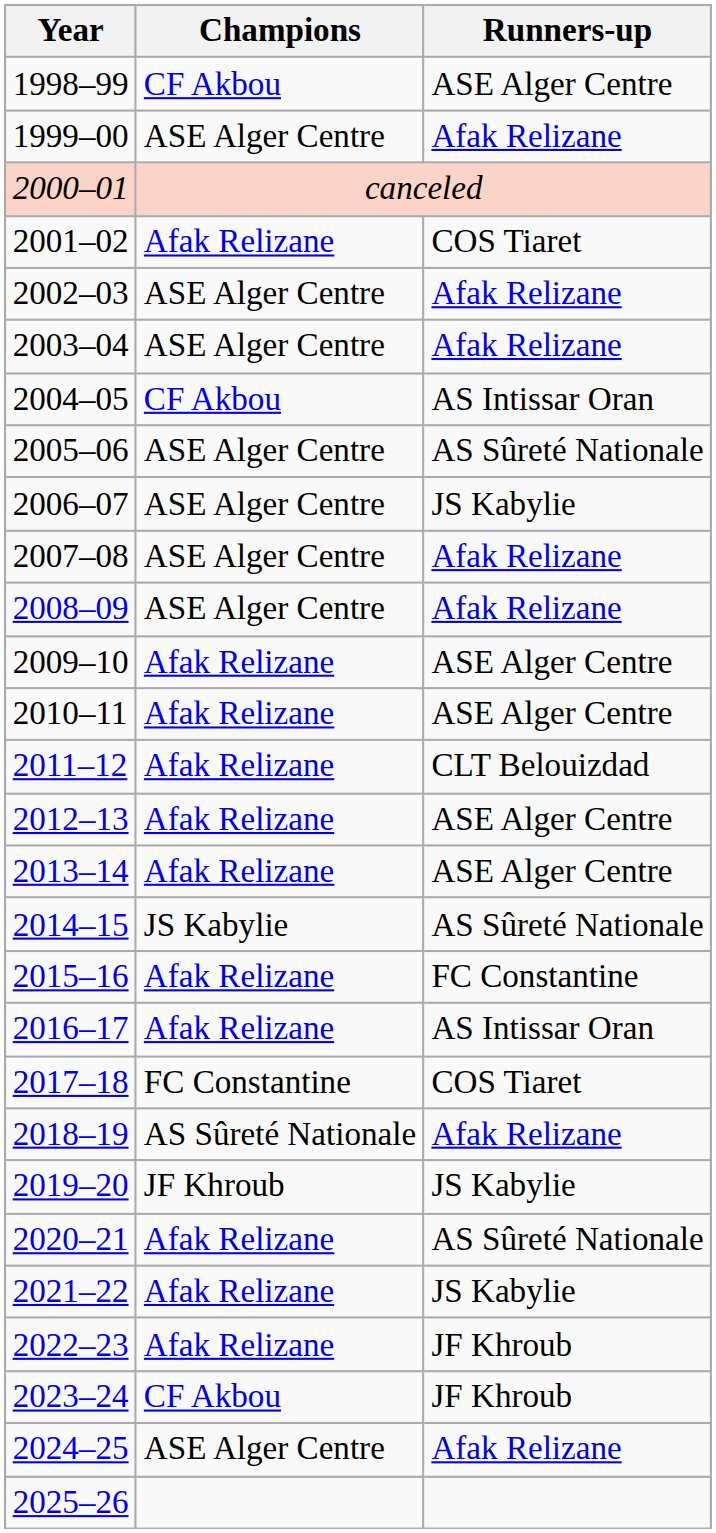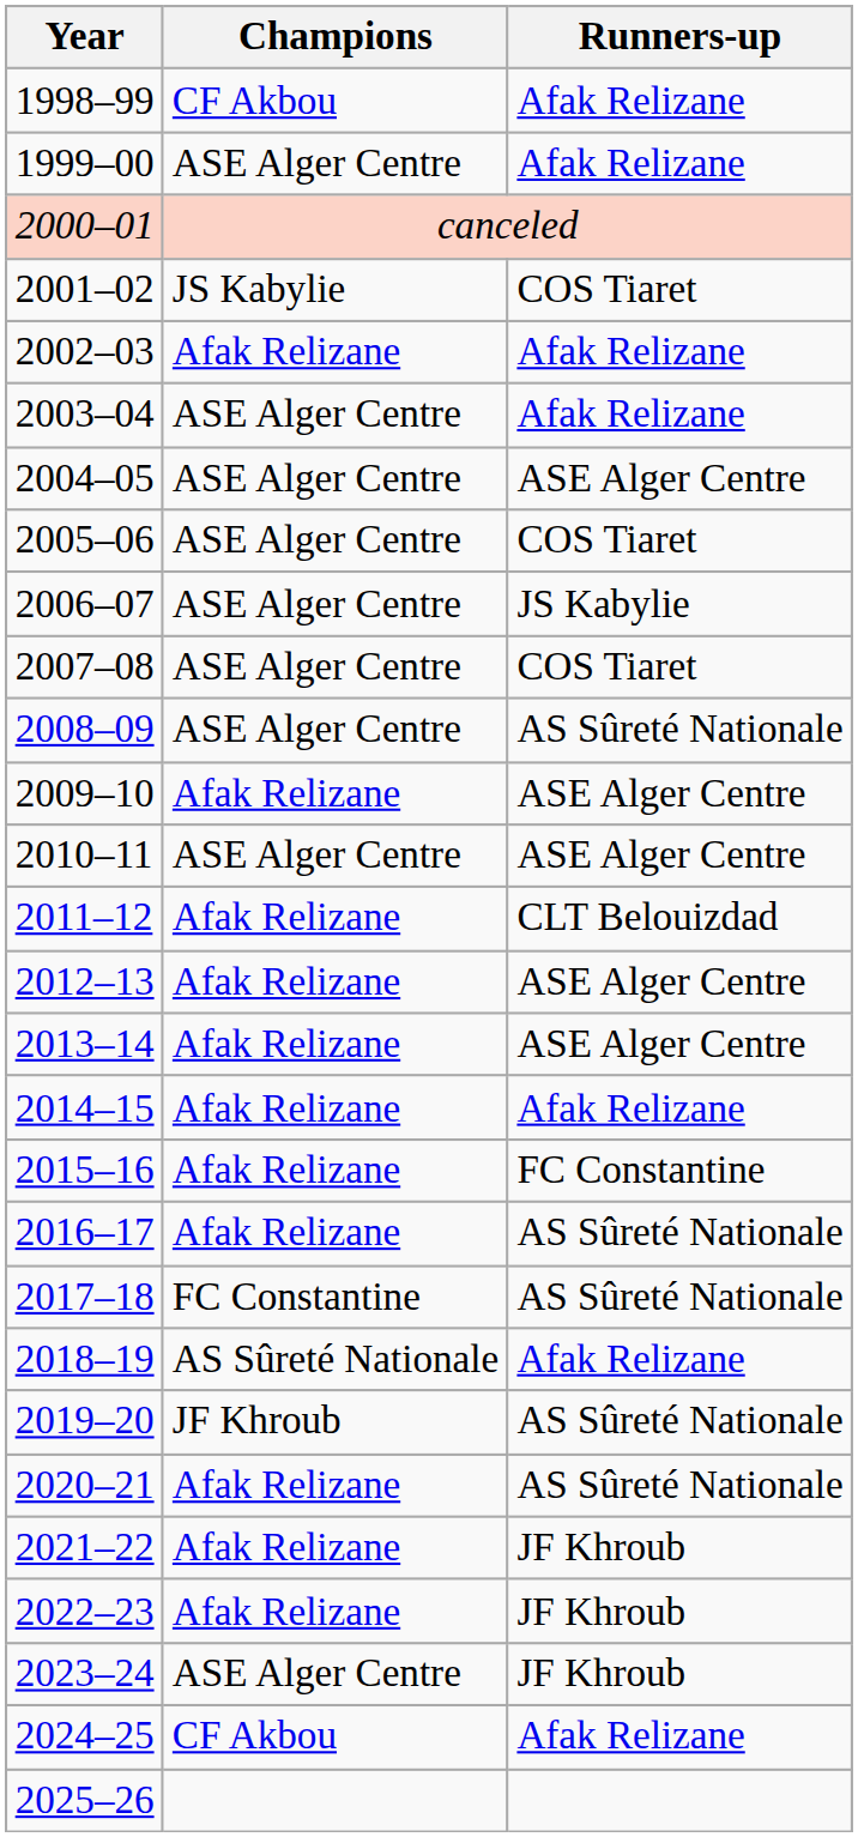1998–99 | Runners-up: ASE Alger Centre -> Afak Relizane
2001–02 | Champions: Afak Relizane -> JS Kabylie
2002–03 | Champions: ASE Alger Centre -> Afak Relizane
2004–05 | Champions: CF Akbou -> ASE Alger Centre
2004–05 | Runners-up: AS Intissar Oran -> ASE Alger Centre
2005–06 | Runners-up: AS Sûreté Nationale -> COS Tiaret
2007–08 | Runners-up: Afak Relizane -> COS Tiaret
2008–09 | Runners-up: Afak Relizane -> AS Sûreté Nationale
2010–11 | Champions: Afak Relizane -> ASE Alger Centre
2014–15 | Champions: JS Kabylie -> Afak Relizane
2014–15 | Runners-up: AS Sûreté Nationale -> Afak Relizane
2016–17 | Runners-up: AS Intissar Oran -> AS Sûreté Nationale
2017–18 | Runners-up: COS Tiaret -> AS Sûreté Nationale
2019–20 | Runners-up: JS Kabylie -> AS Sûreté Nationale
2021–22 | Runners-up: JS Kabylie -> JF Khroub
2023–24 | Champions: CF Akbou -> ASE Alger Centre
2024–25 | Champions: ASE Alger Centre -> CF Akbou
